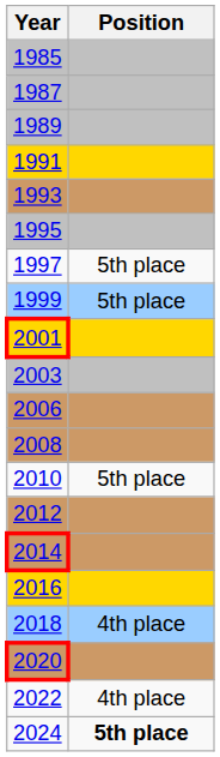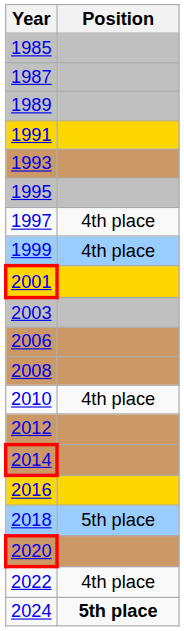1997 | Position: 5th place -> 4th place
1999 | Position: 5th place -> 4th place
2010 | Position: 5th place -> 4th place
2018 | Position: 4th place -> 5th place
